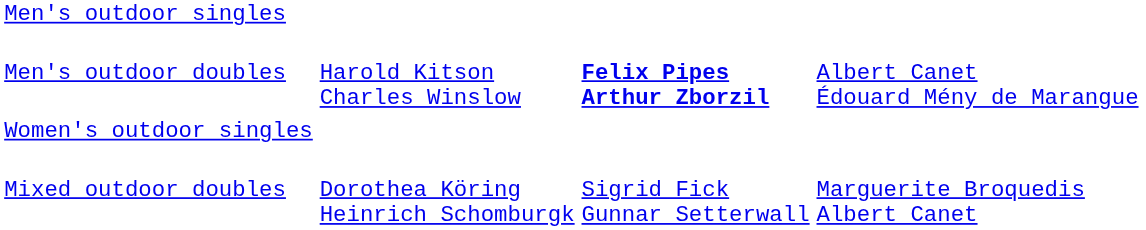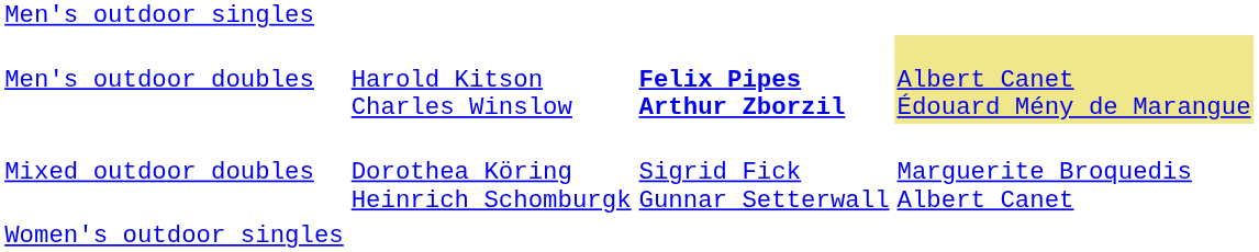Men's outdoor doubles | column 4: no background -> khaki background
rows swapped: Women's outdoor singles <-> Mixed outdoor doubles
